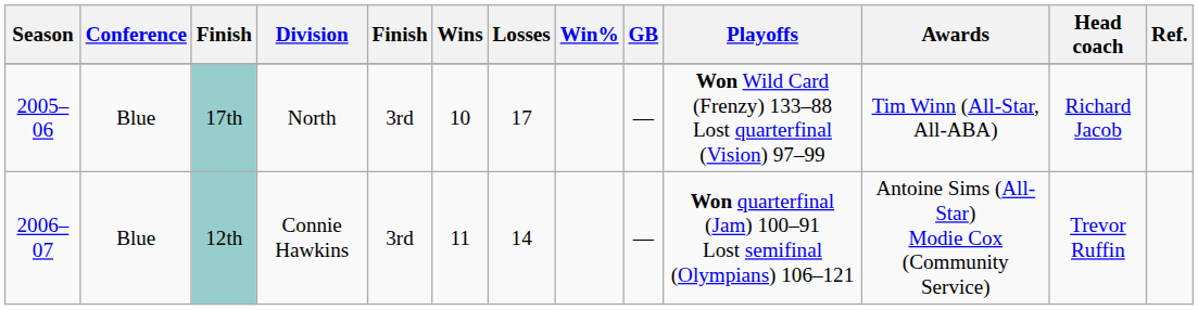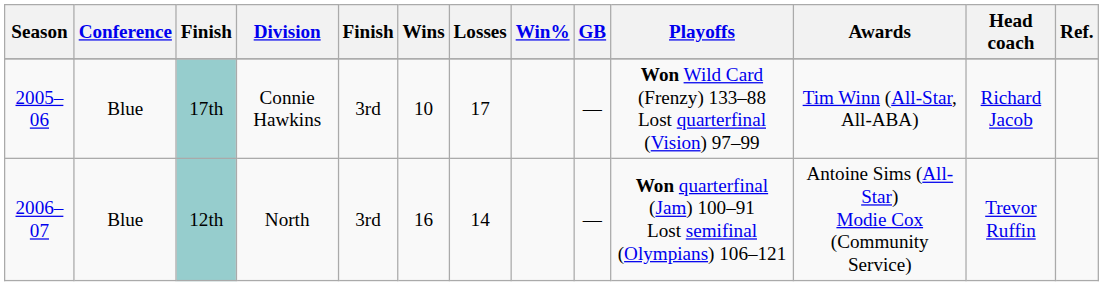17th | Division: North -> Connie Hawkins
12th | Division: Connie Hawkins -> North
12th | Wins: 11 -> 16
